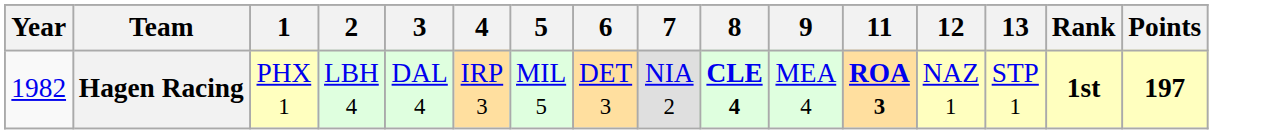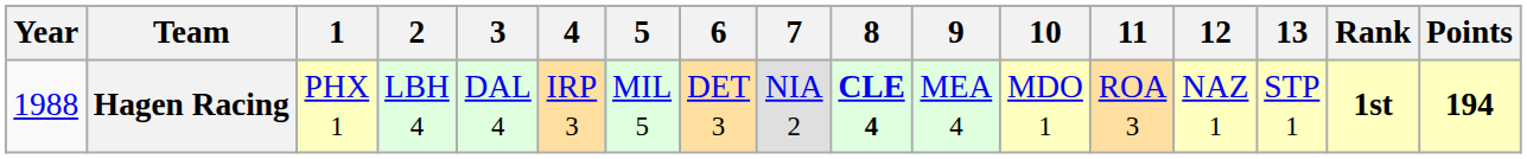+ column: 10 | MDO 1
Hagen Racing | Year: 1982 -> 1988
Hagen Racing | 11: bold -> normal
Hagen Racing | Points: 197 -> 194
